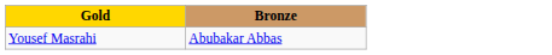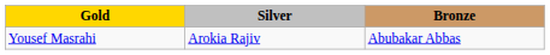+ column: Silver | Arokia Rajiv
